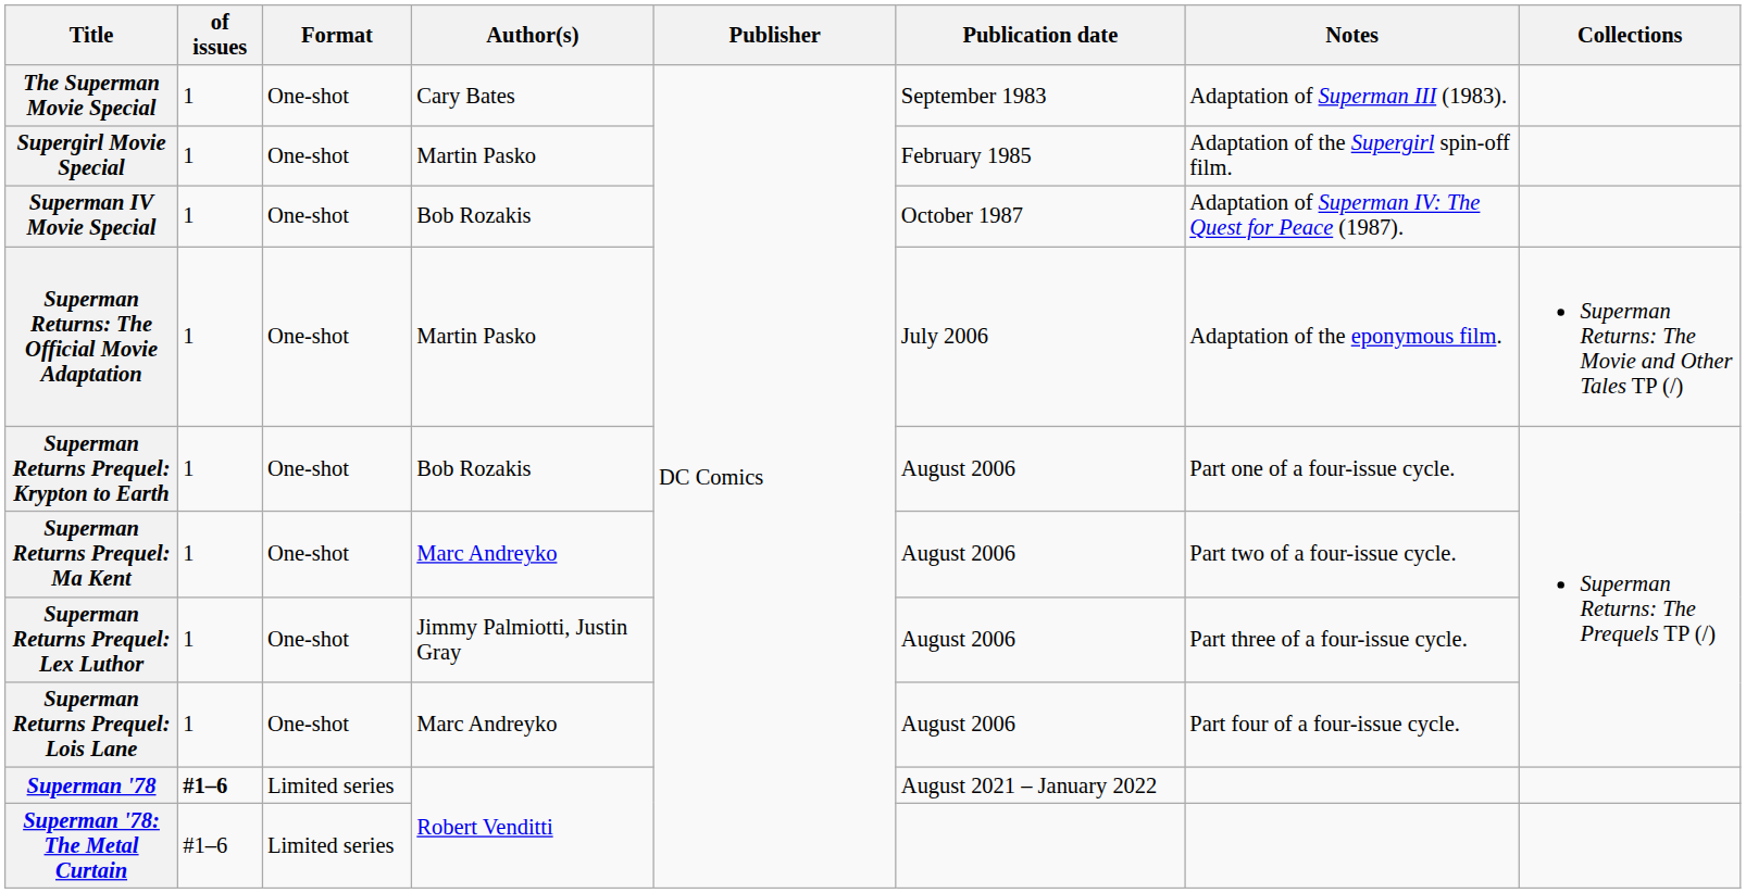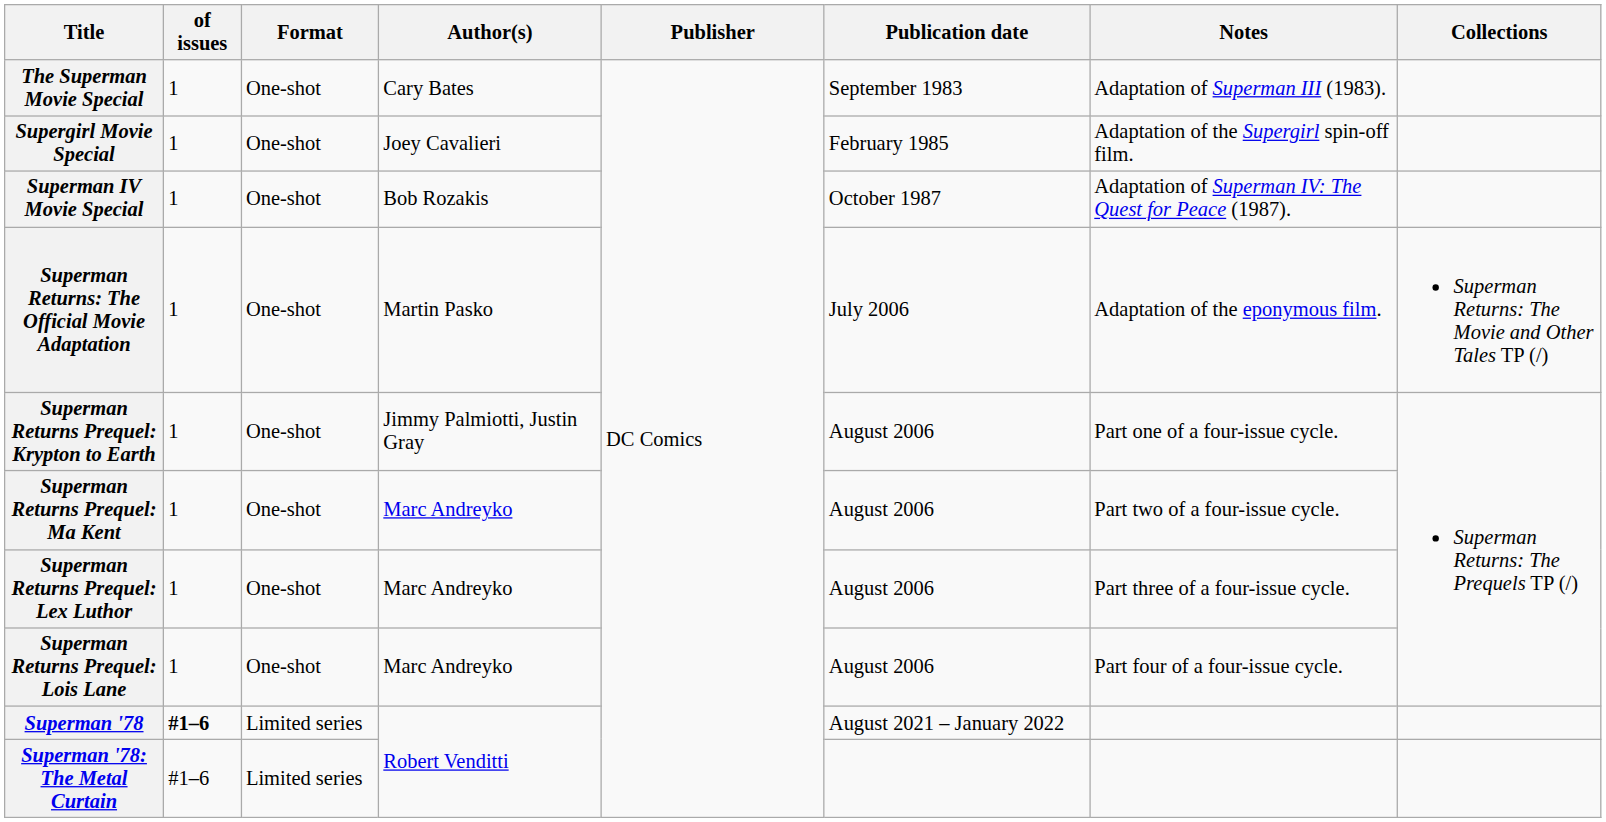Supergirl Movie Special | Author(s): Martin Pasko -> Joey Cavalieri
Superman Returns Prequel: Krypton to Earth | Author(s): Bob Rozakis -> Jimmy Palmiotti, Justin Gray
Superman Returns Prequel: Lex Luthor | Author(s): Jimmy Palmiotti, Justin Gray -> Marc Andreyko
